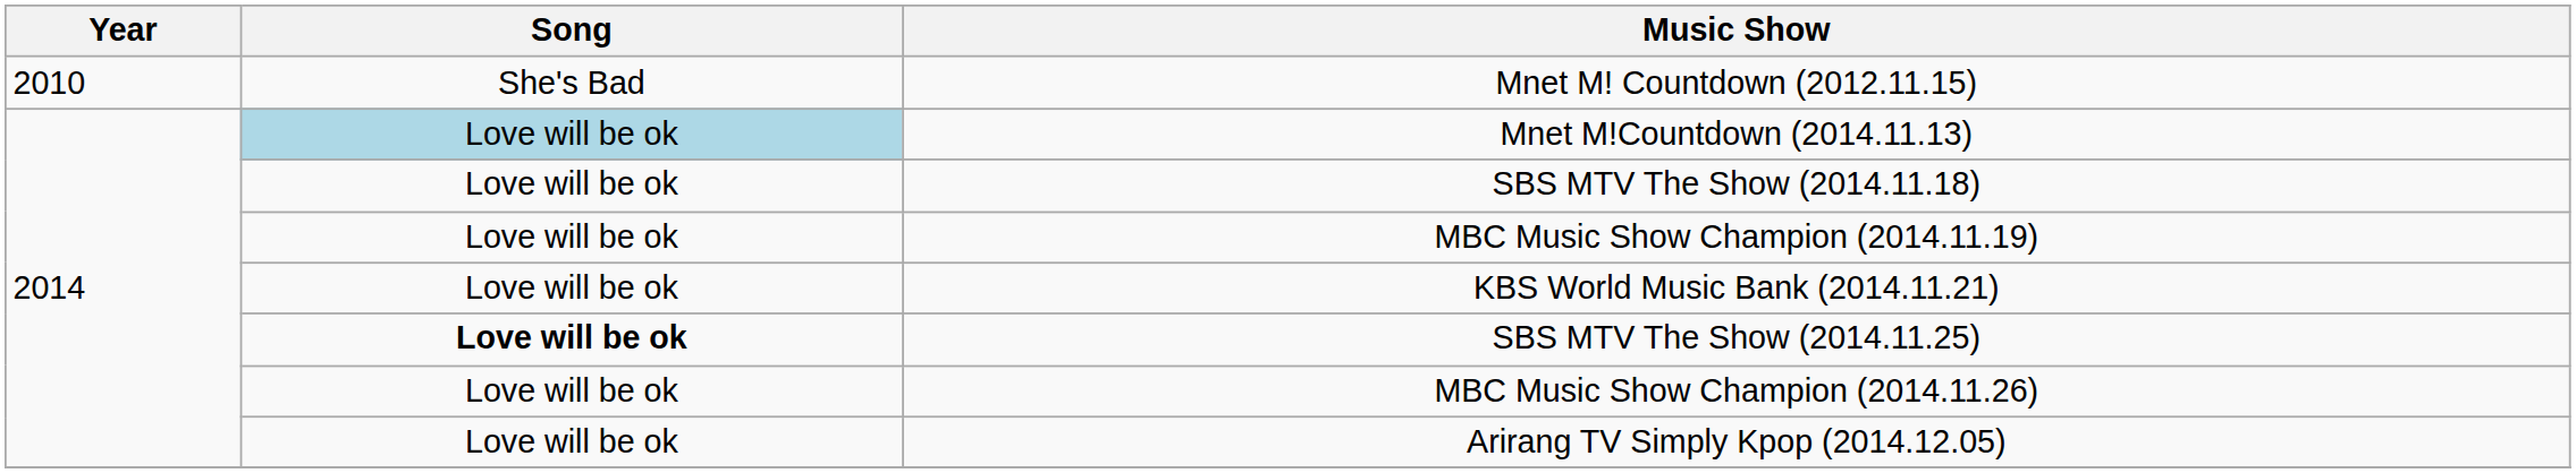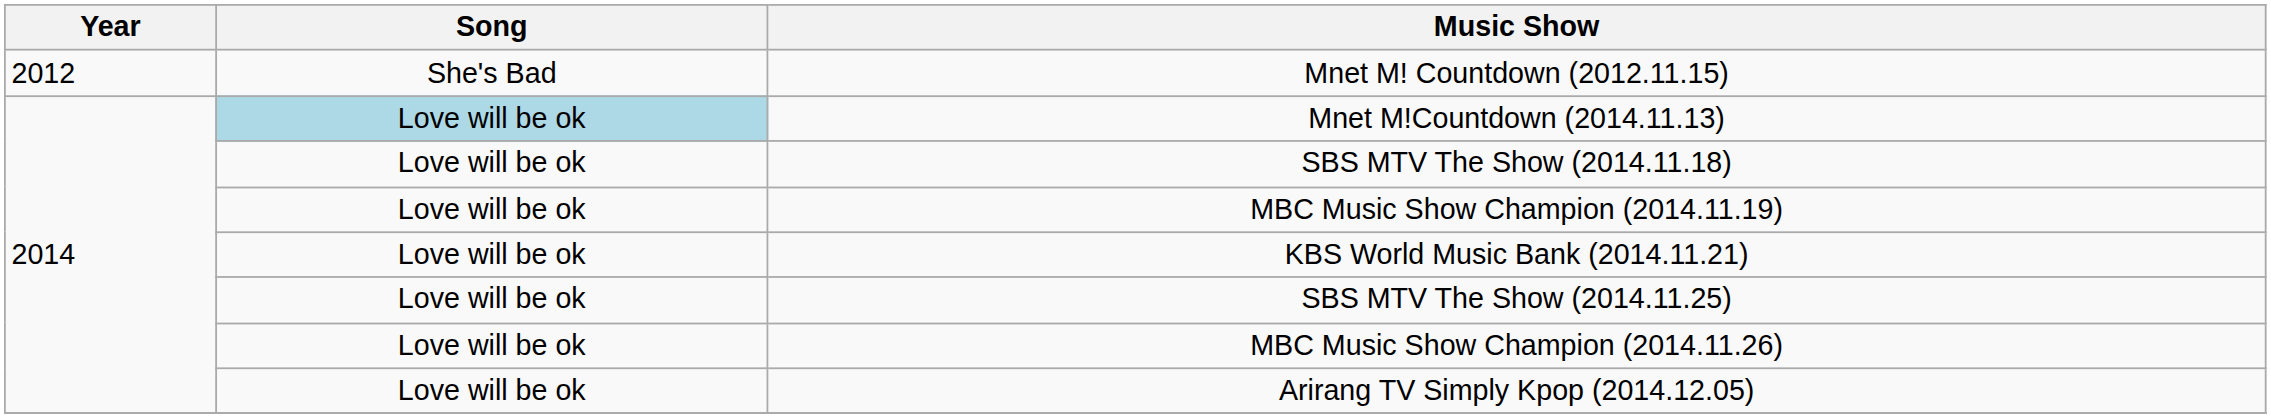Mnet M! Countdown (2012.11.15) | Year: 2010 -> 2012
SBS MTV The Show (2014.11.25) | Song: bold -> normal
